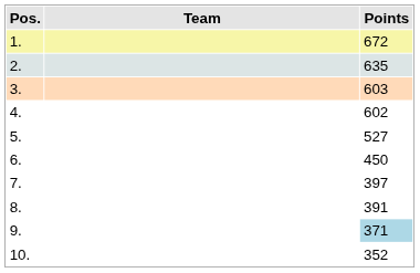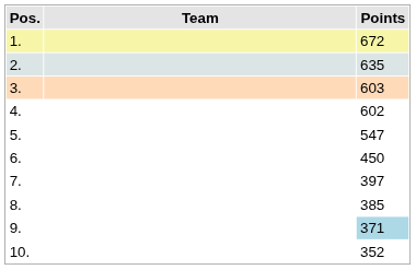5. | Points: 527 -> 547
8. | Points: 391 -> 385
